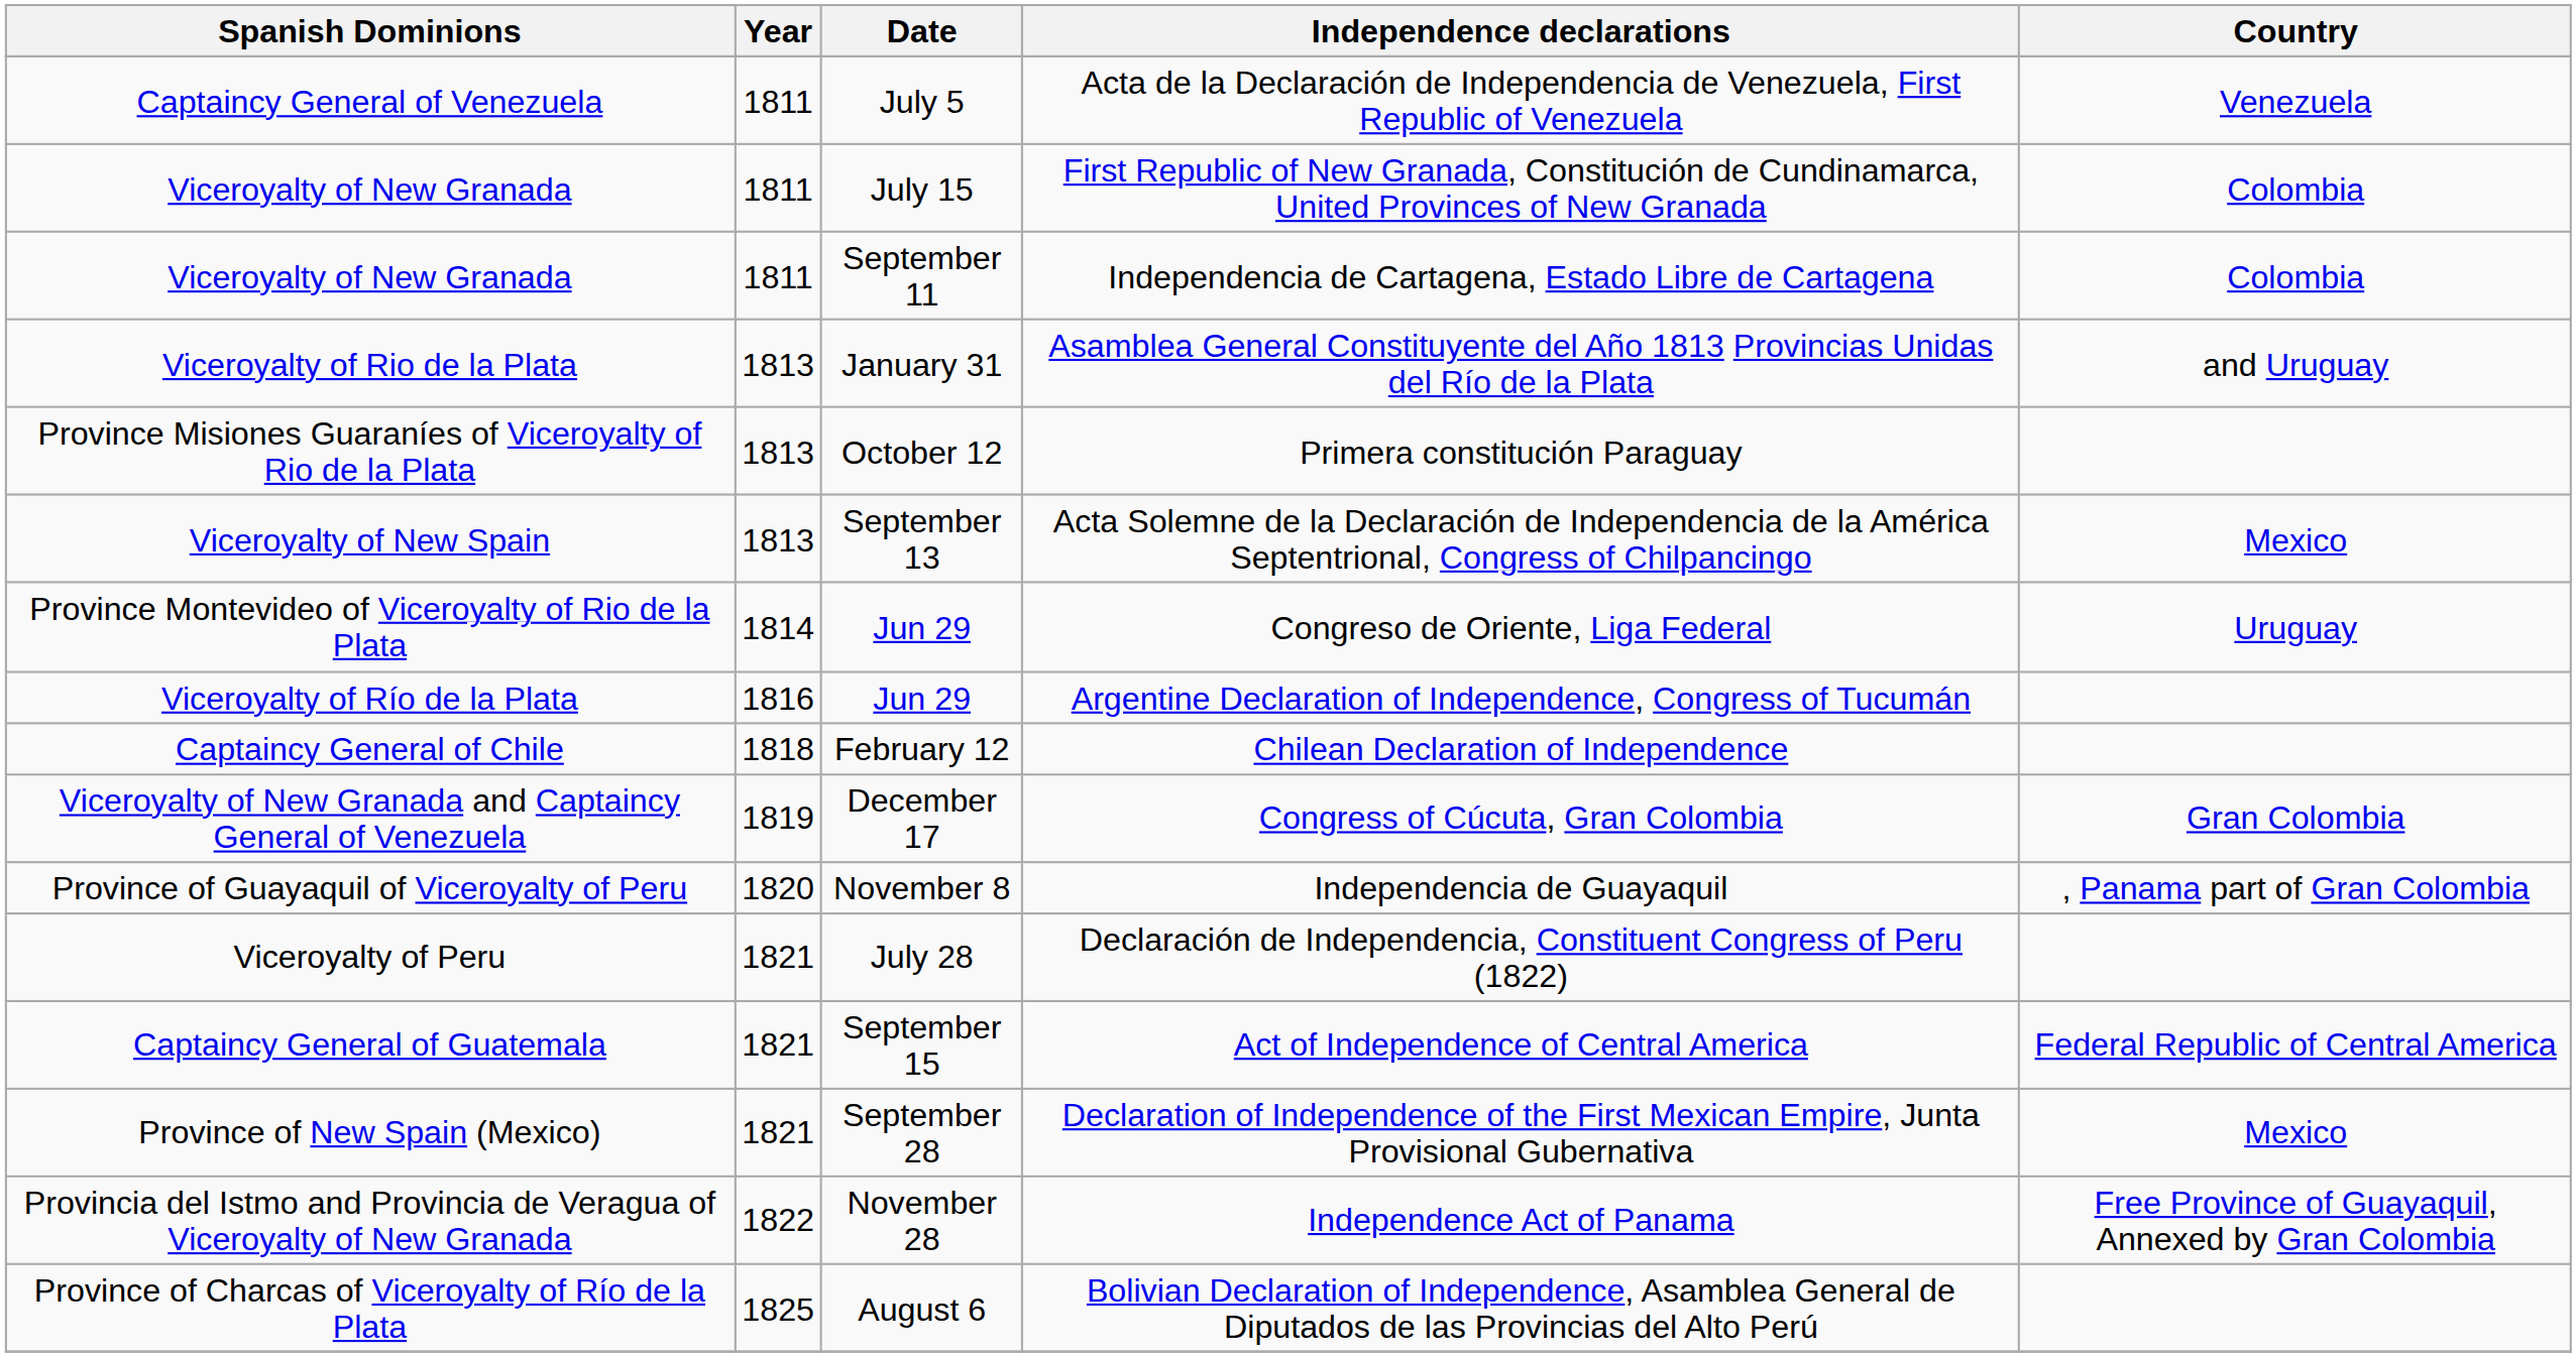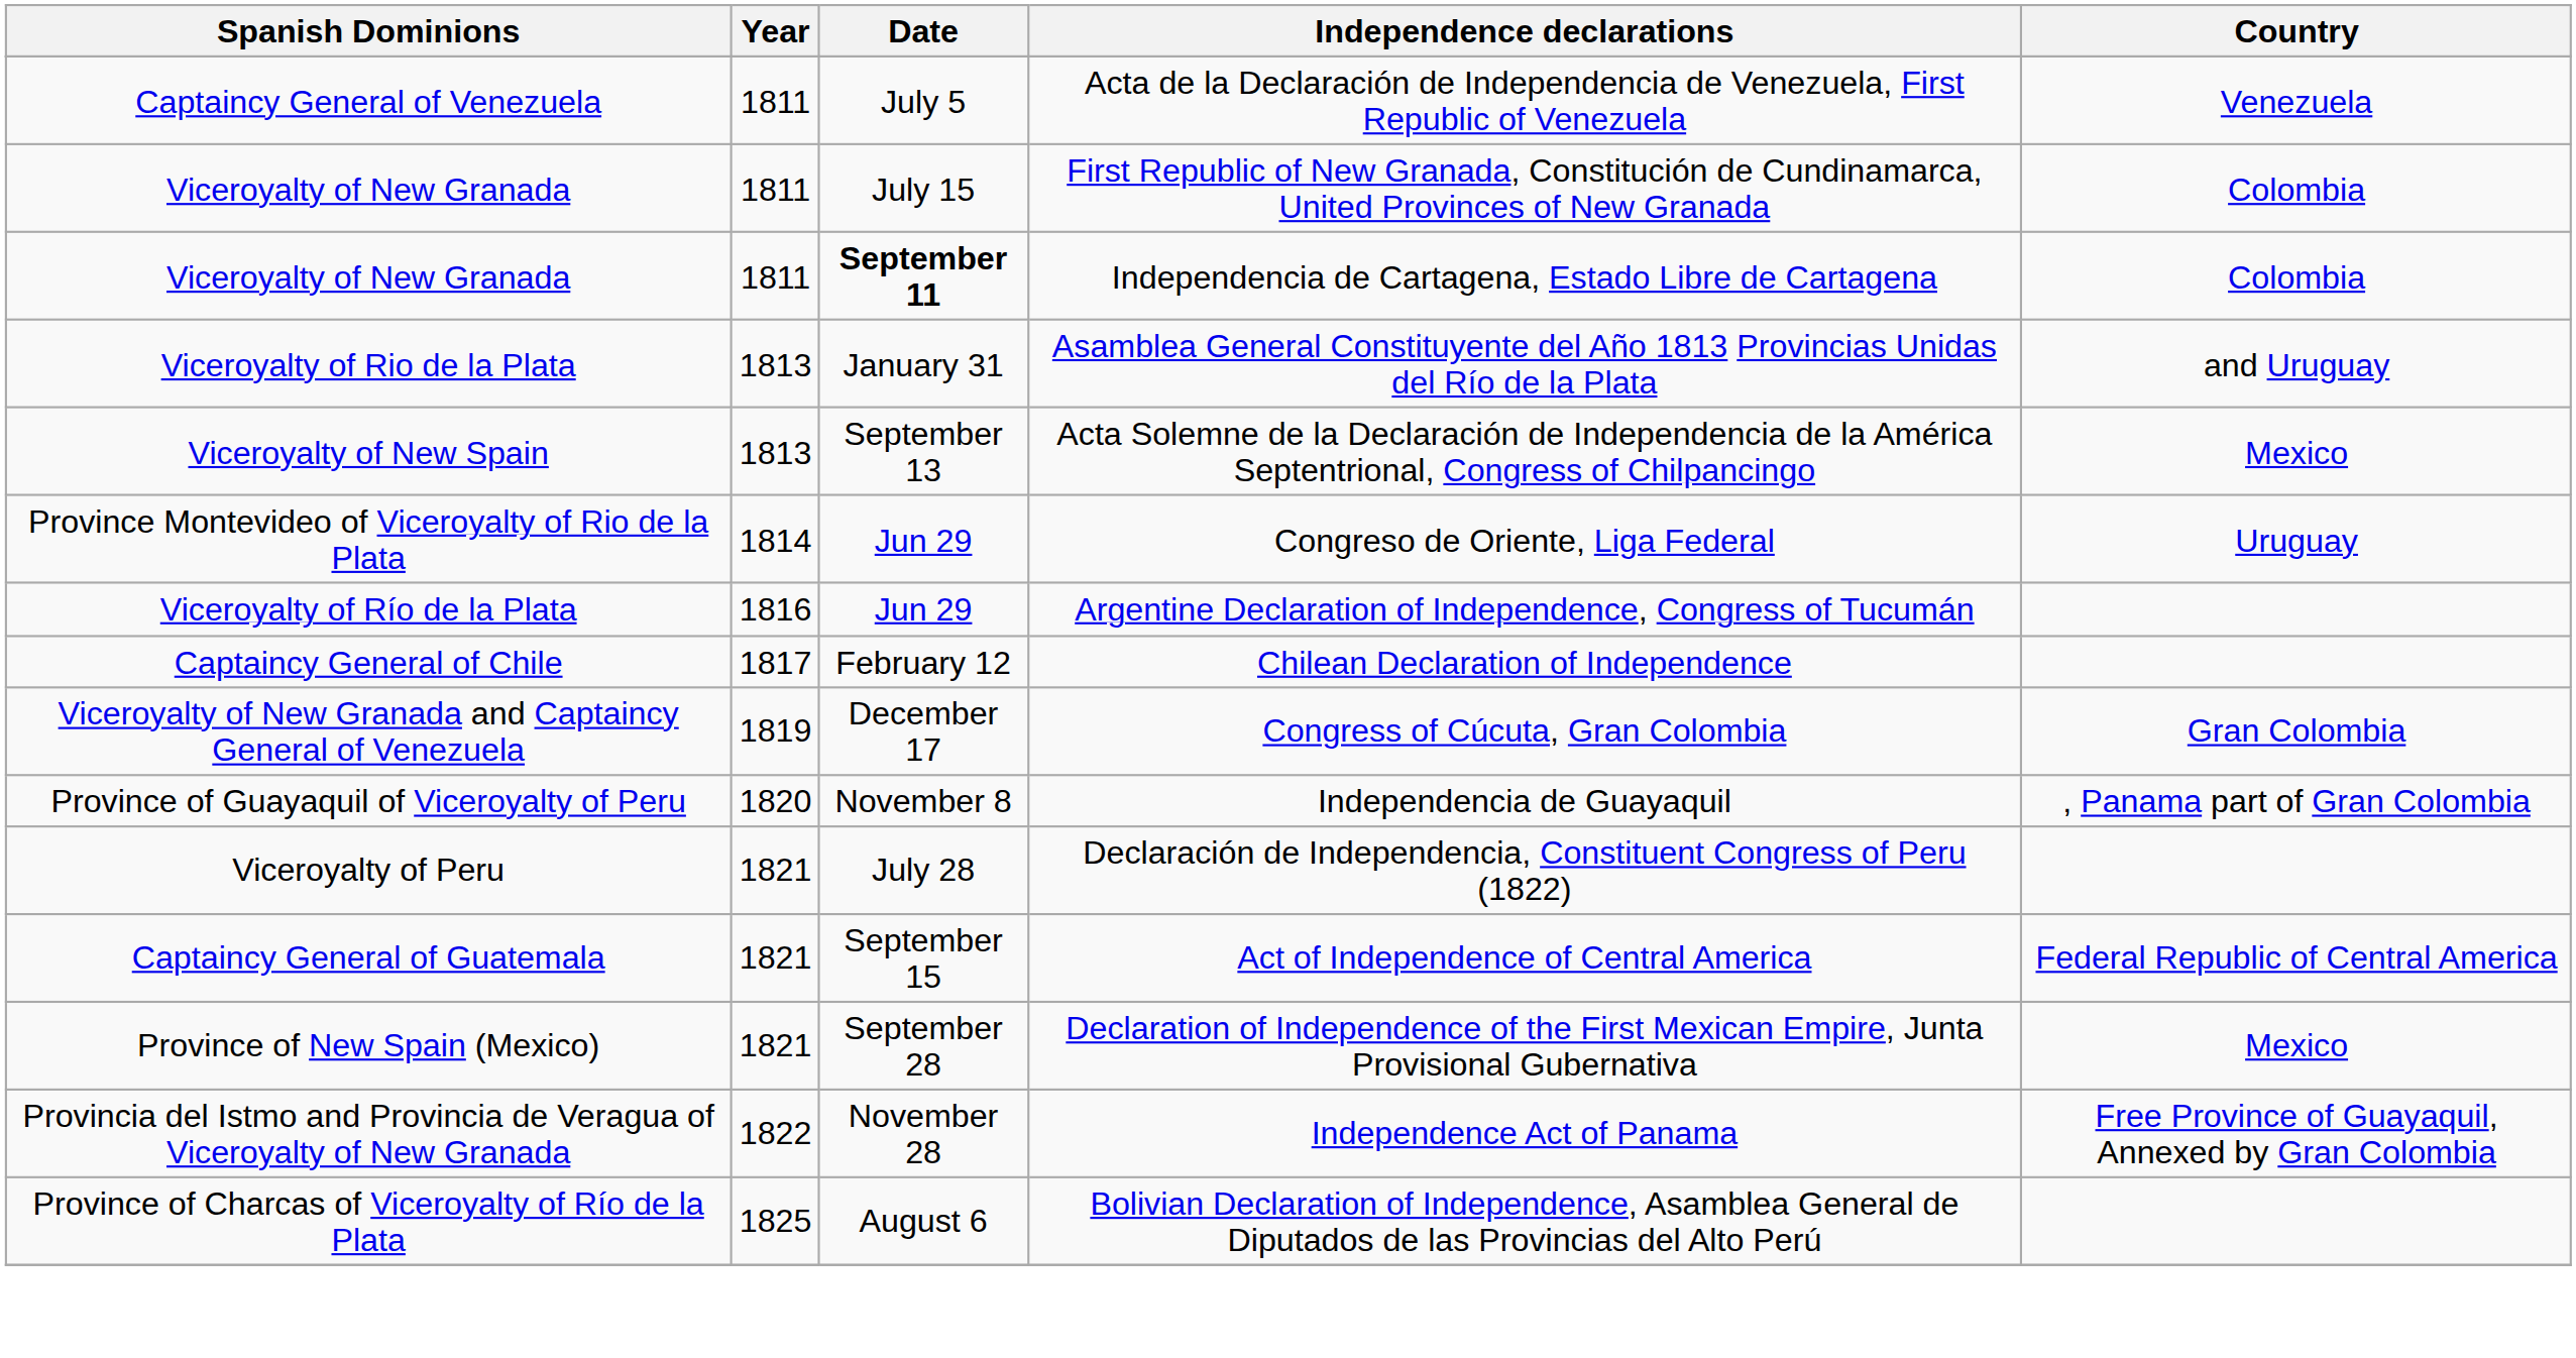Independencia de Cartagena, Estado Libre de Cartagena | Date: normal -> bold
- row: Province Misiones Guaraníes of Viceroyalty of Rio de la Plata | 1813 | October 12 | Primera constitución Paraguay
Chilean Declaration of Independence | Year: 1818 -> 1817
